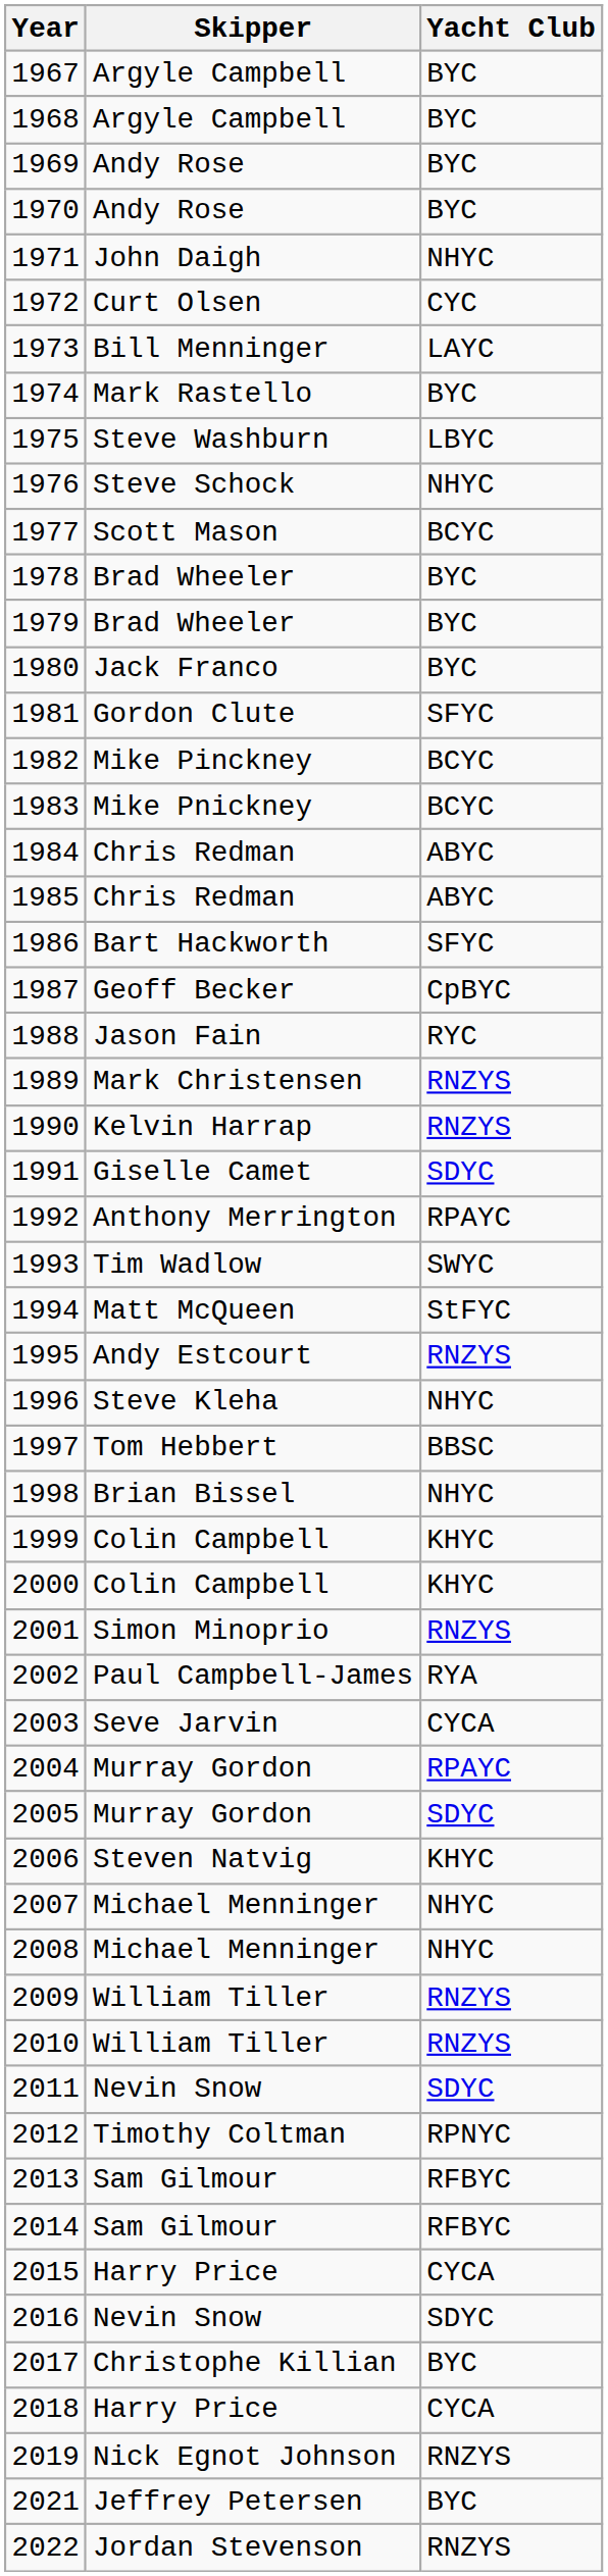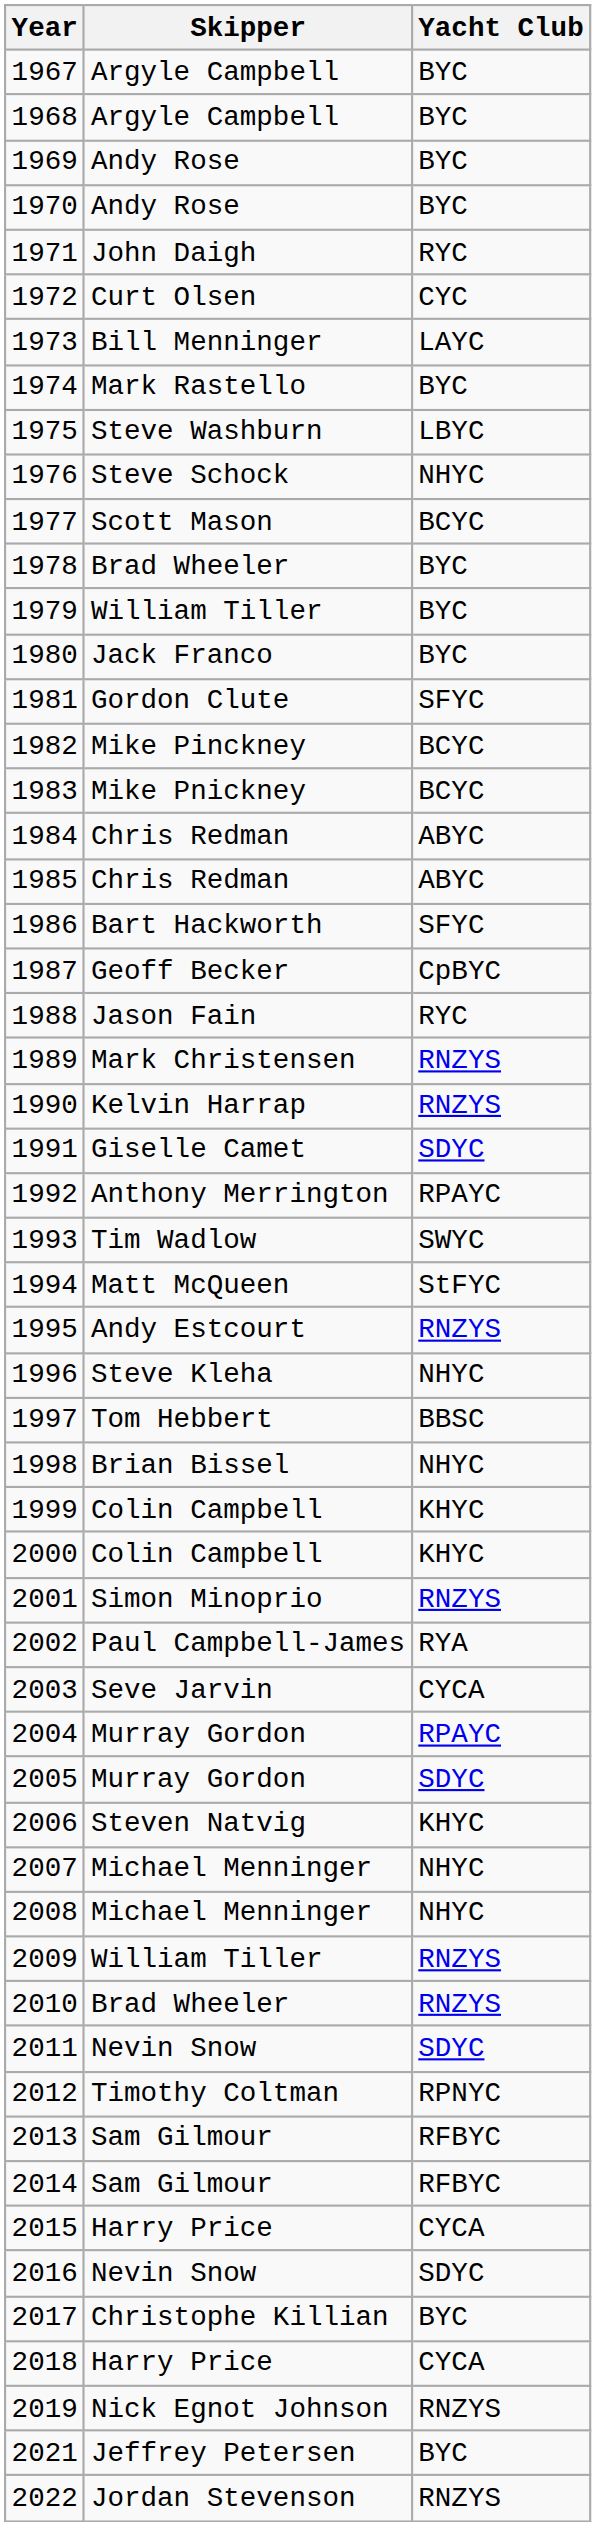1971 | Yacht Club: NHYC -> RYC
1979 | Skipper: Brad Wheeler -> William Tiller
2010 | Skipper: William Tiller -> Brad Wheeler
